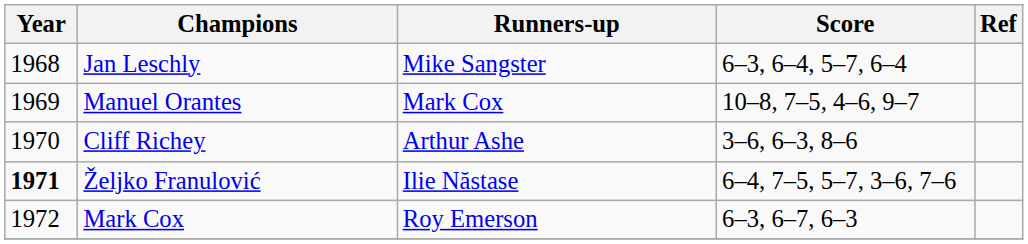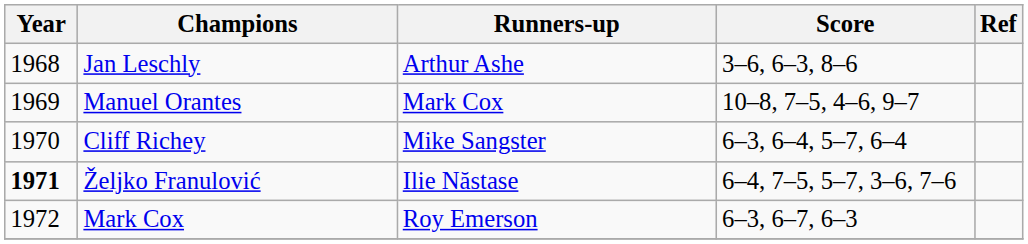Jan Leschly | Runners-up: Mike Sangster -> Arthur Ashe
Jan Leschly | Score: 6–3, 6–4, 5–7, 6–4 -> 3–6, 6–3, 8–6
Cliff Richey | Runners-up: Arthur Ashe -> Mike Sangster
Cliff Richey | Score: 3–6, 6–3, 8–6 -> 6–3, 6–4, 5–7, 6–4
